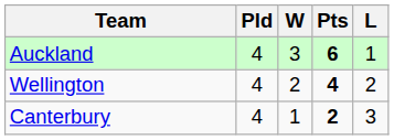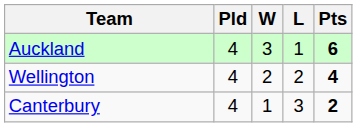columns swapped: L <-> Pts
